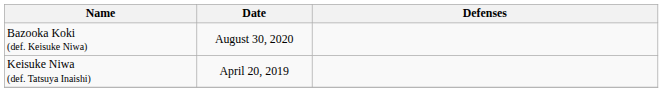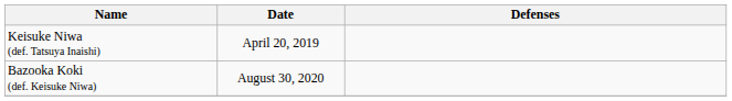rows swapped: Keisuke Niwa (def. Tatsuya Inaishi) <-> Bazooka Koki (def. Keisuke Niwa)
